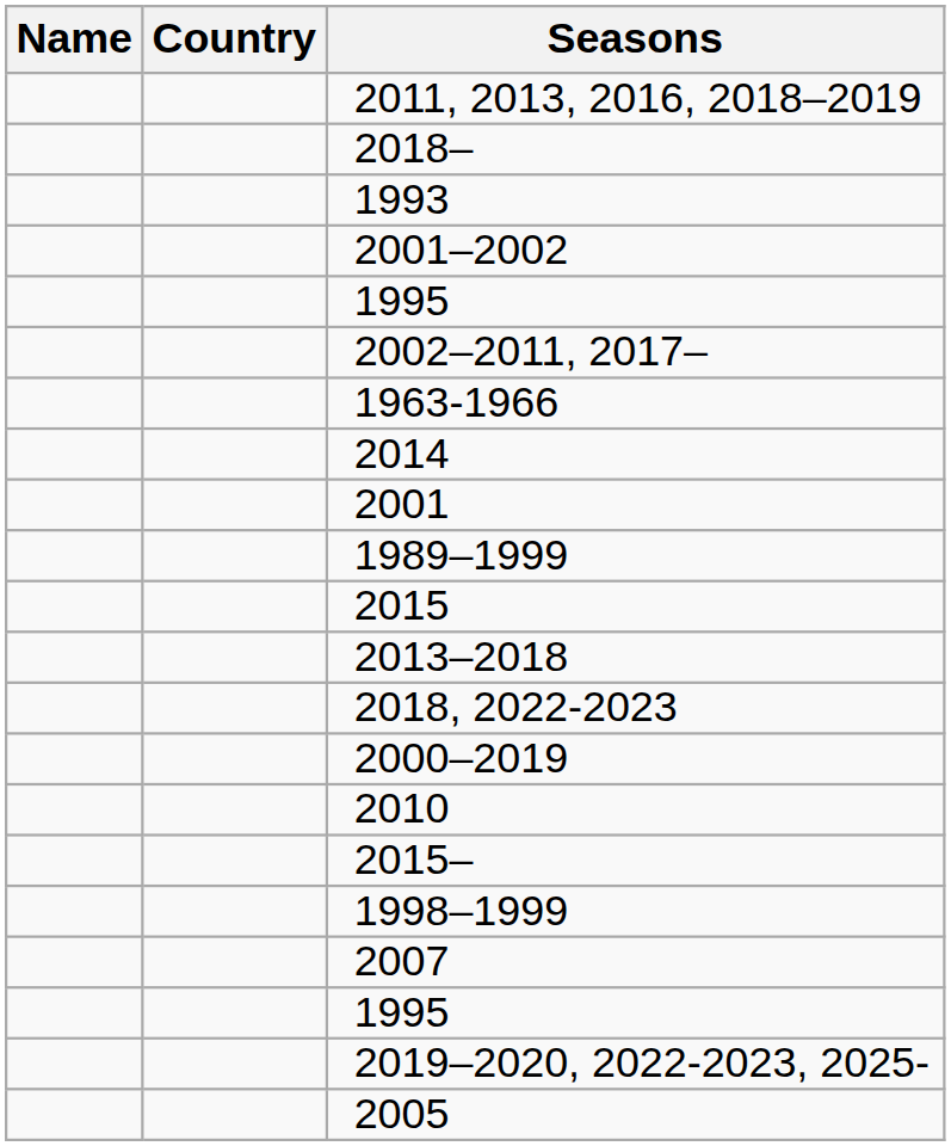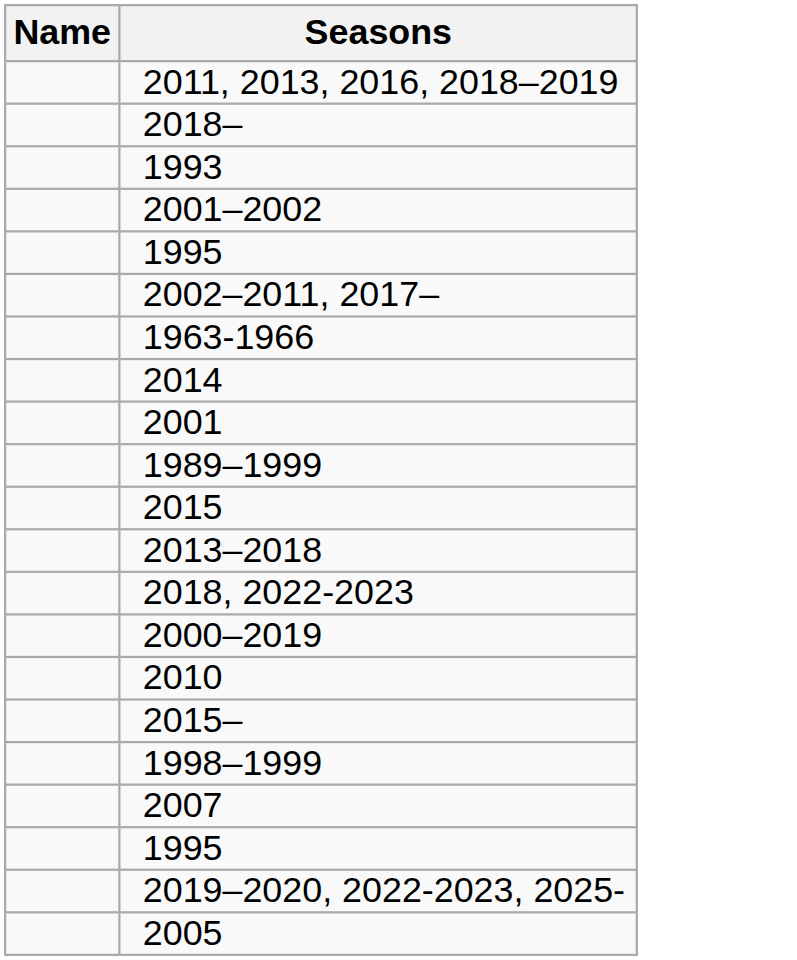- column: Country
